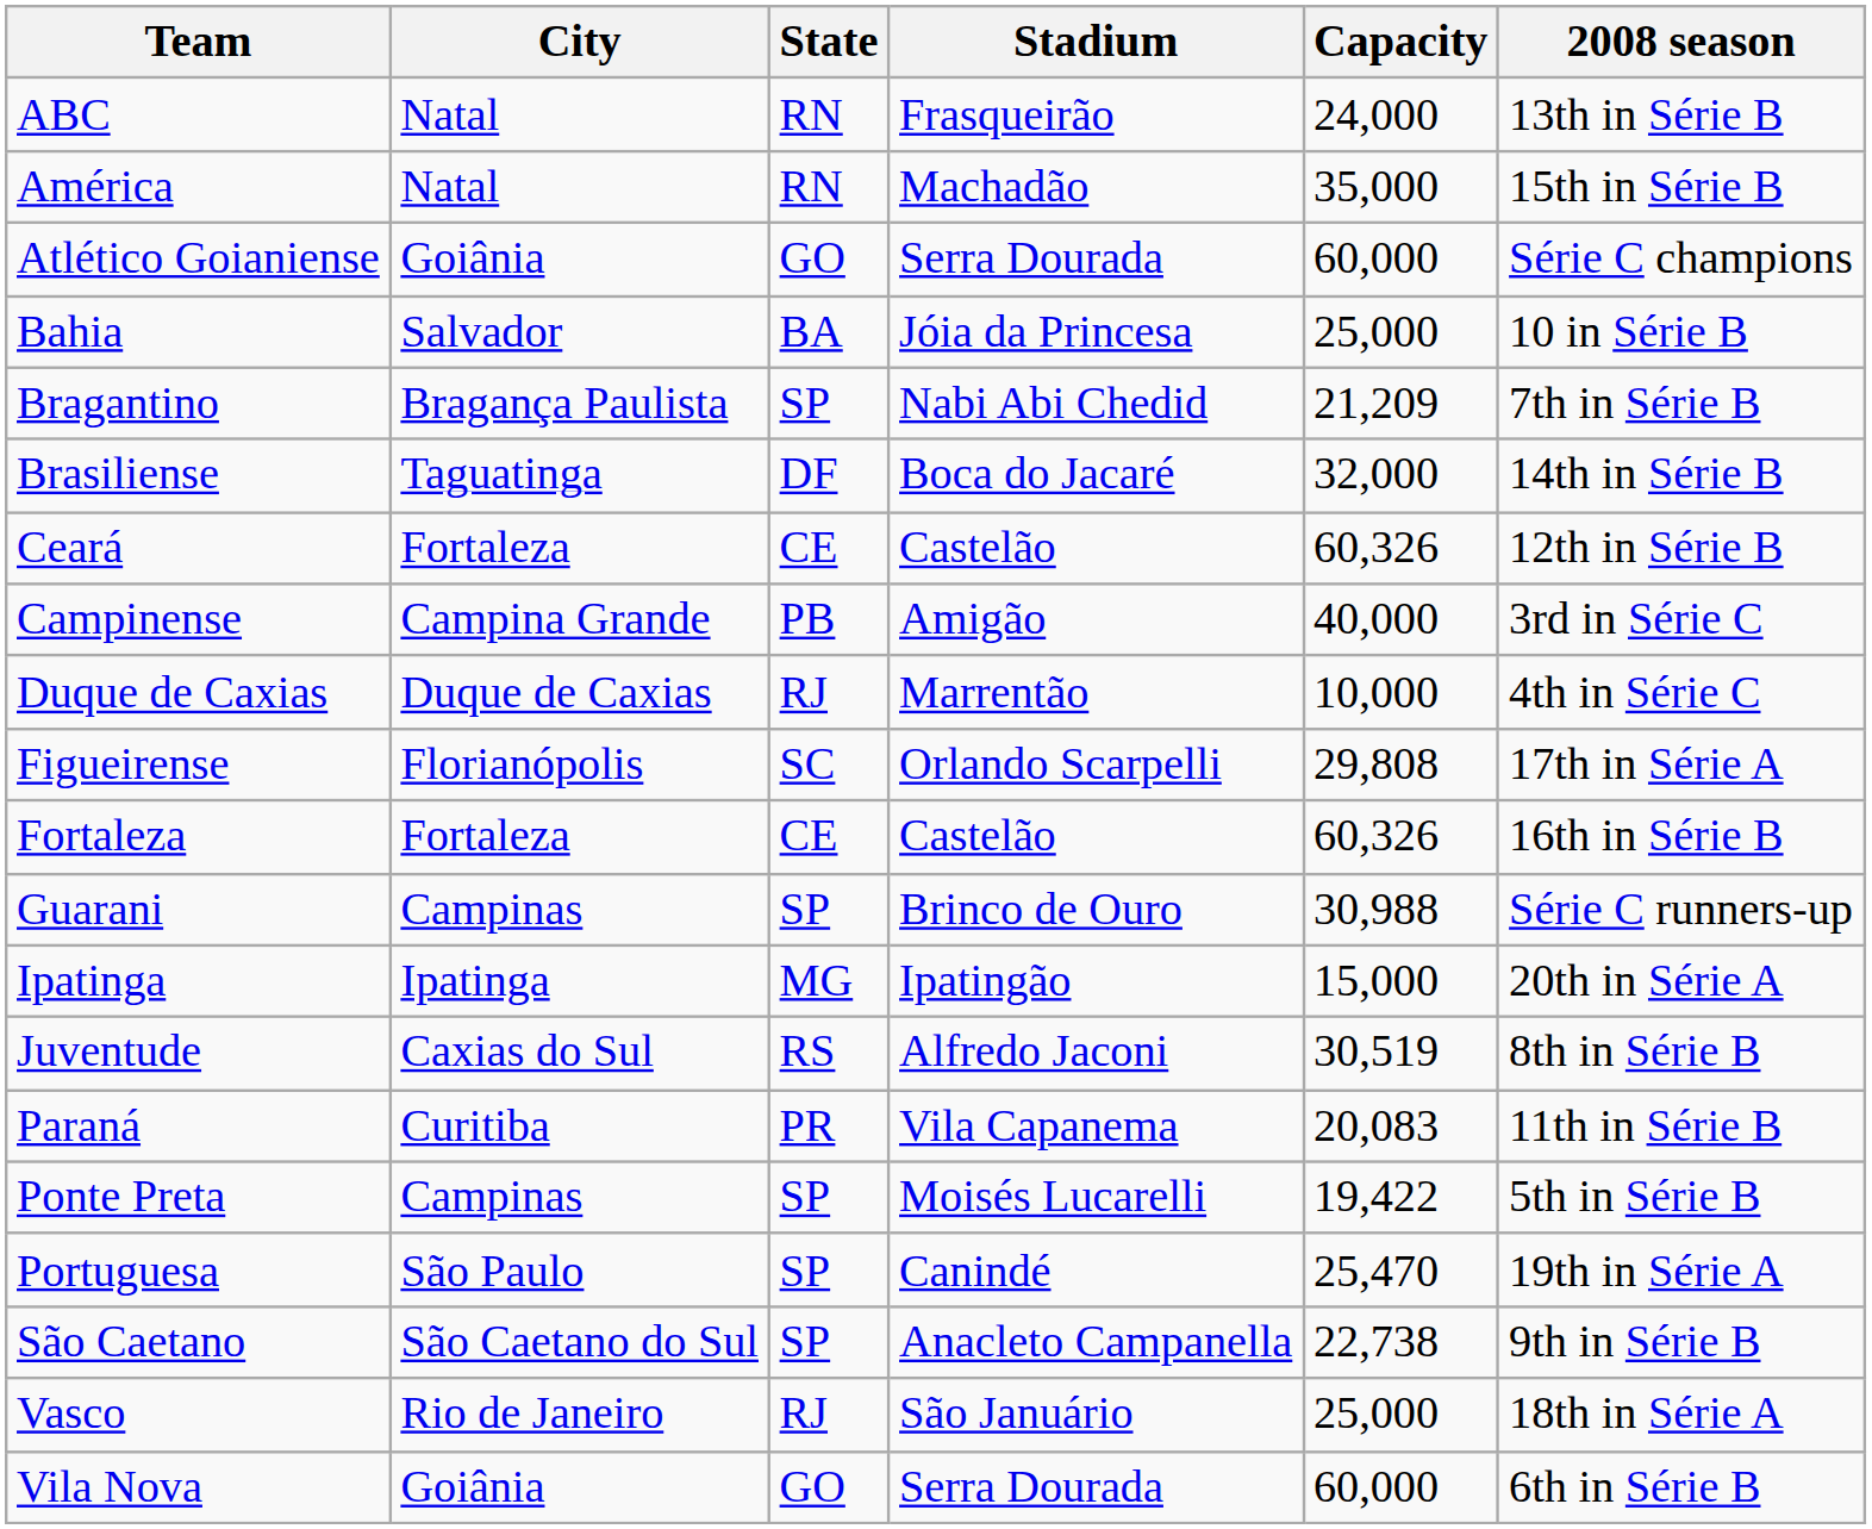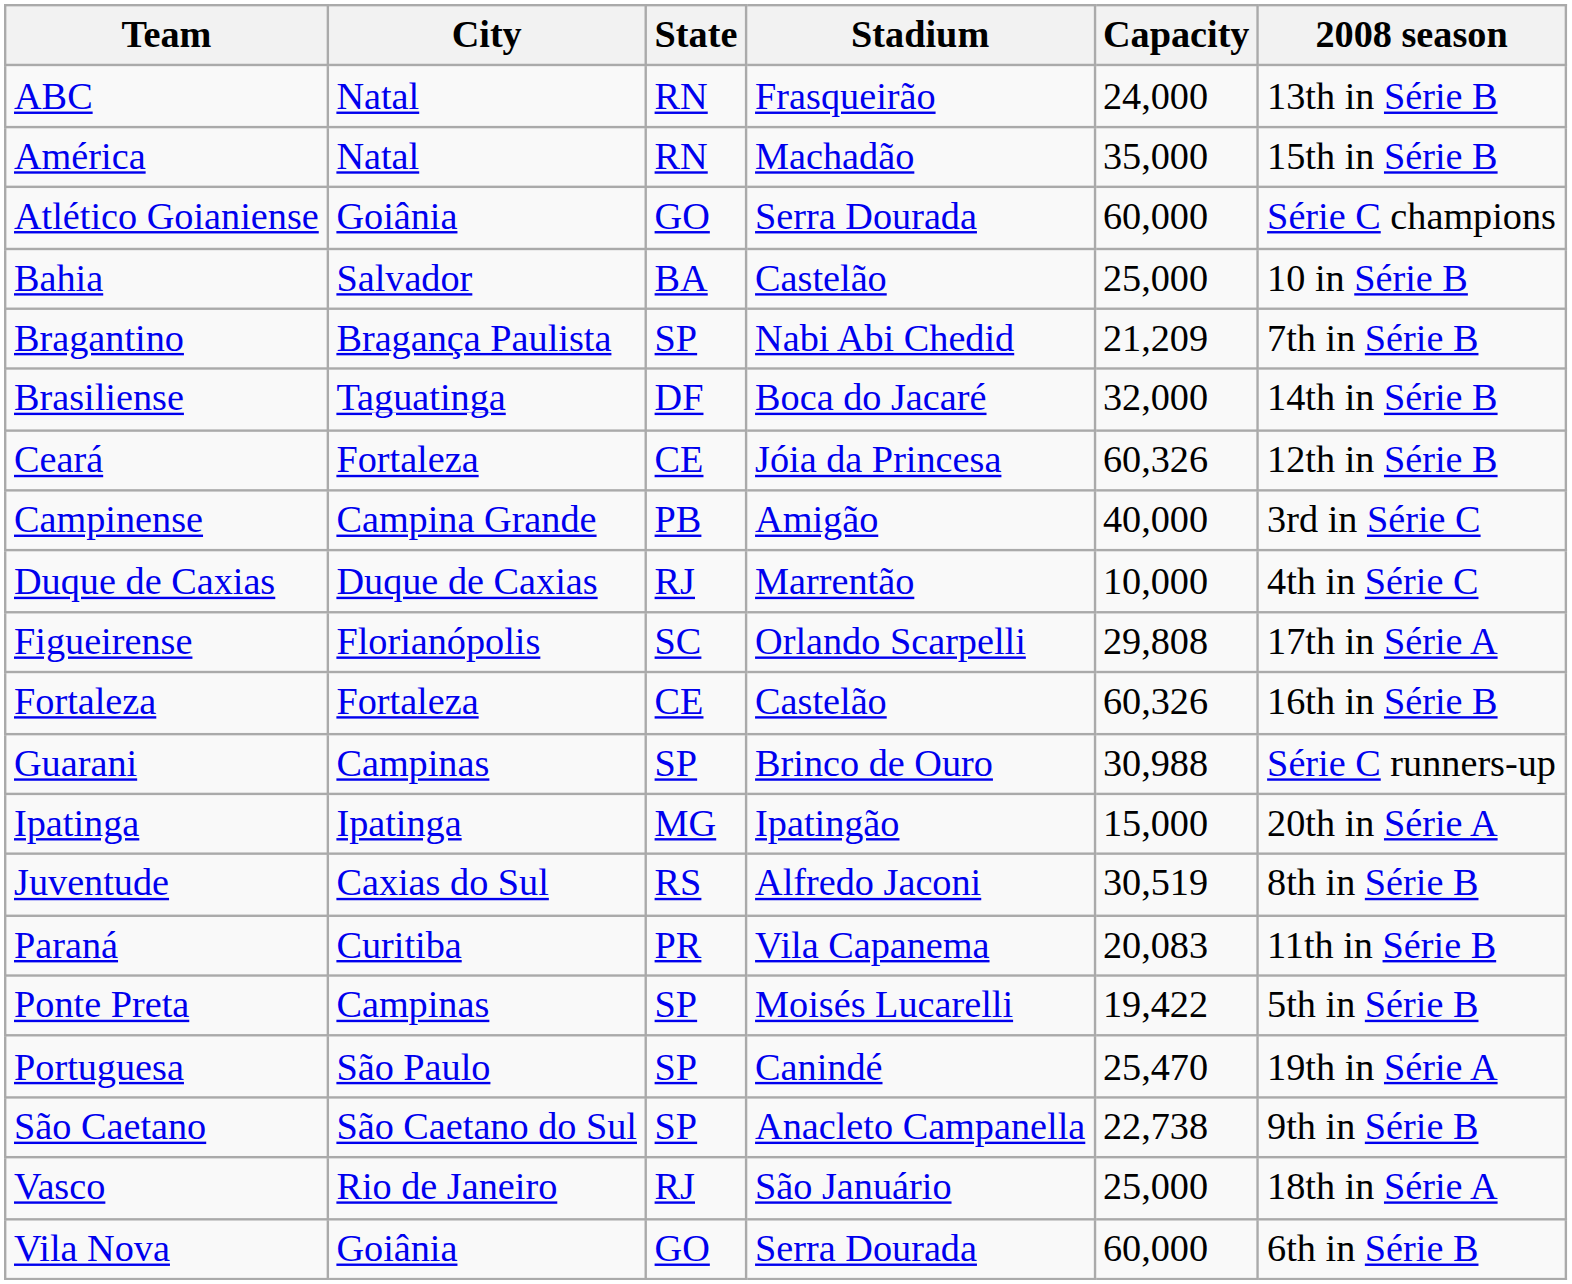Bahia | Stadium: Jóia da Princesa -> Castelão
Ceará | Stadium: Castelão -> Jóia da Princesa
